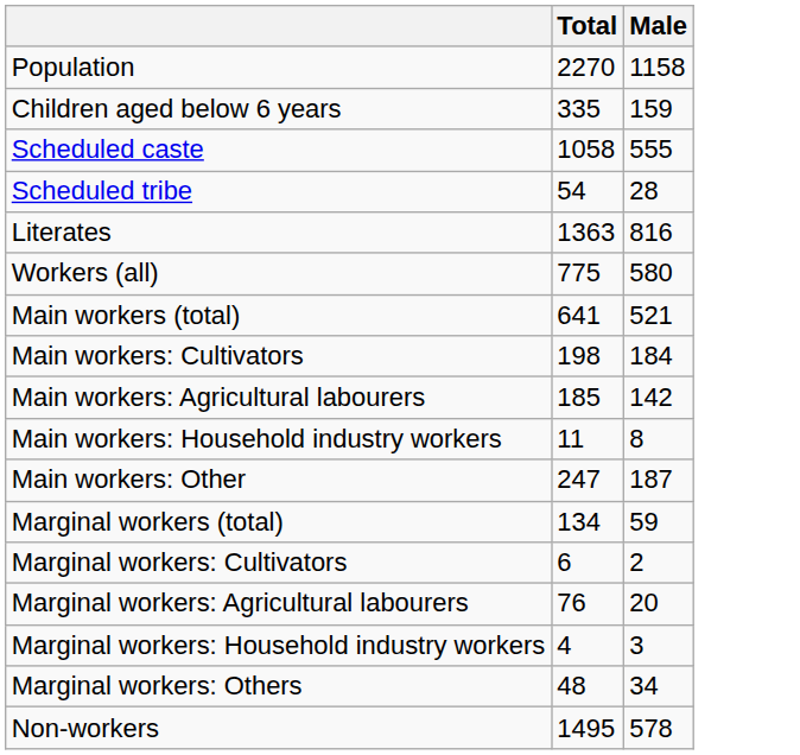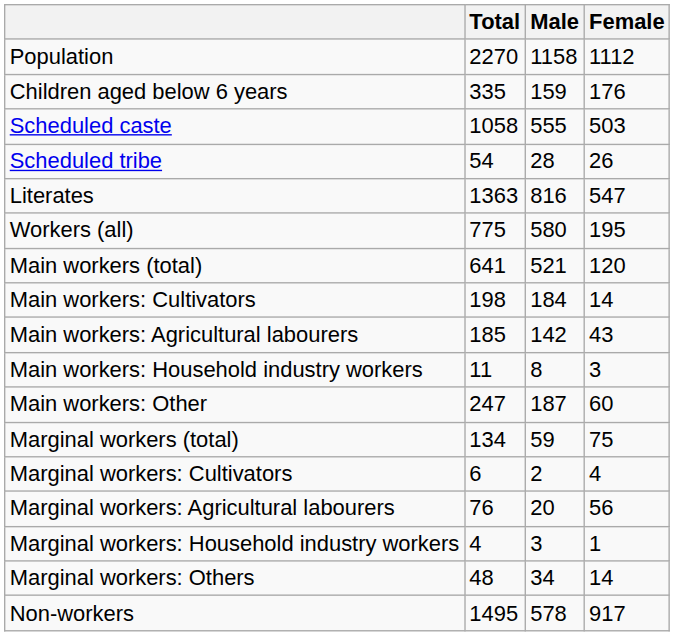+ column: Female | 1112 | 176 | 503 | 26 | 547 | 195 | 120 | 14 | 43 | 3 | 60 | 75 | 4 | 56 | 1 | 14 | 917
